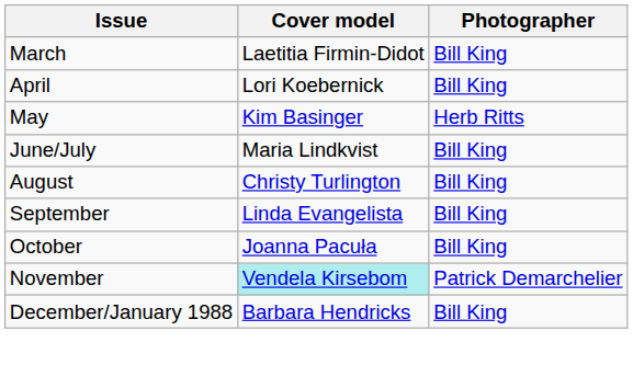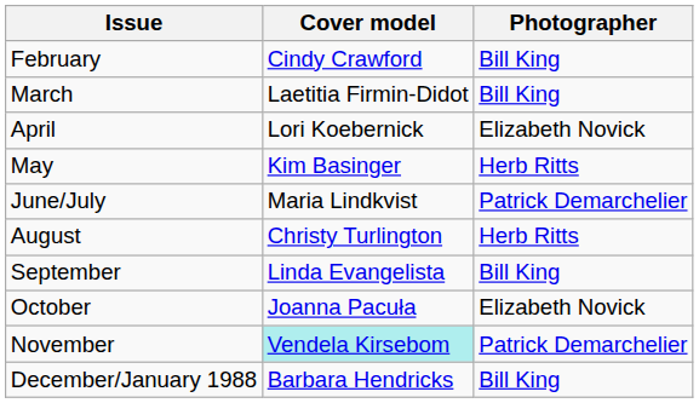+ row: February | Cindy Crawford | Bill King
April | Photographer: Bill King -> Elizabeth Novick
June/July | Photographer: Bill King -> Patrick Demarchelier
August | Photographer: Bill King -> Herb Ritts
October | Photographer: Bill King -> Elizabeth Novick
